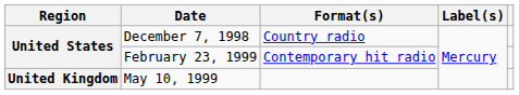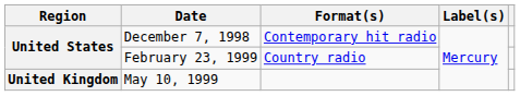December 7, 1998 | Format(s): Country radio -> Contemporary hit radio
February 23, 1999 | Format(s): Contemporary hit radio -> Country radio
